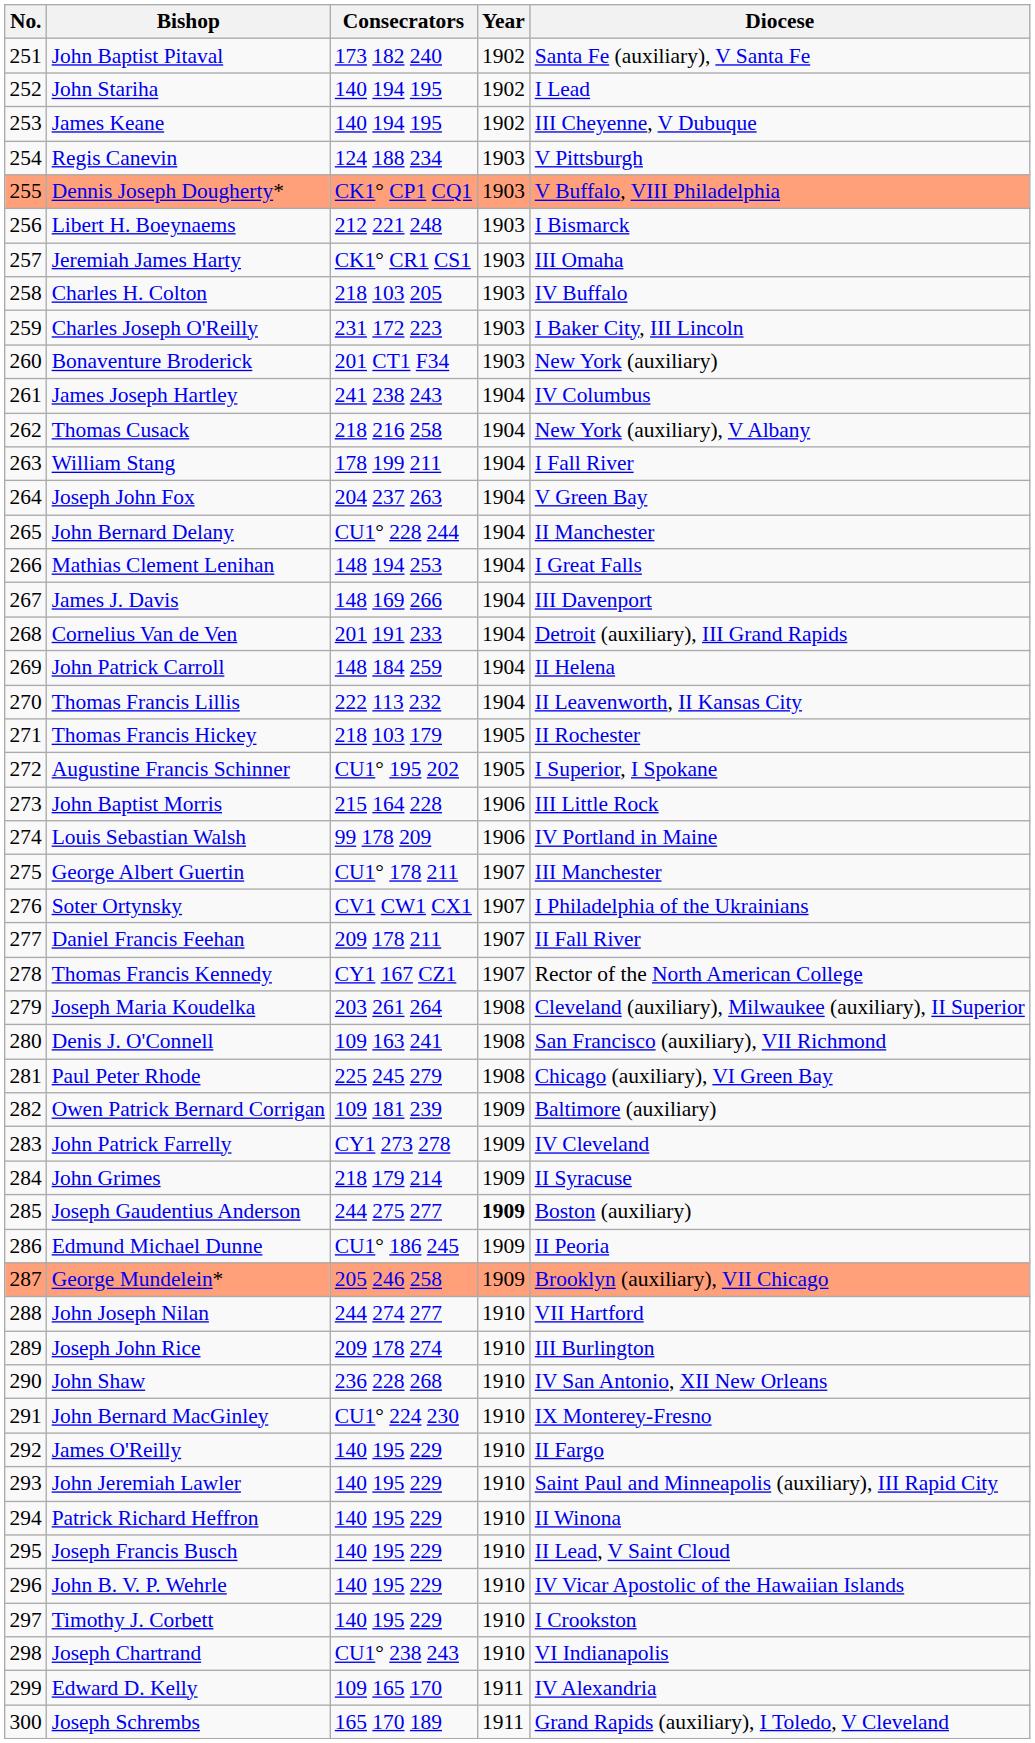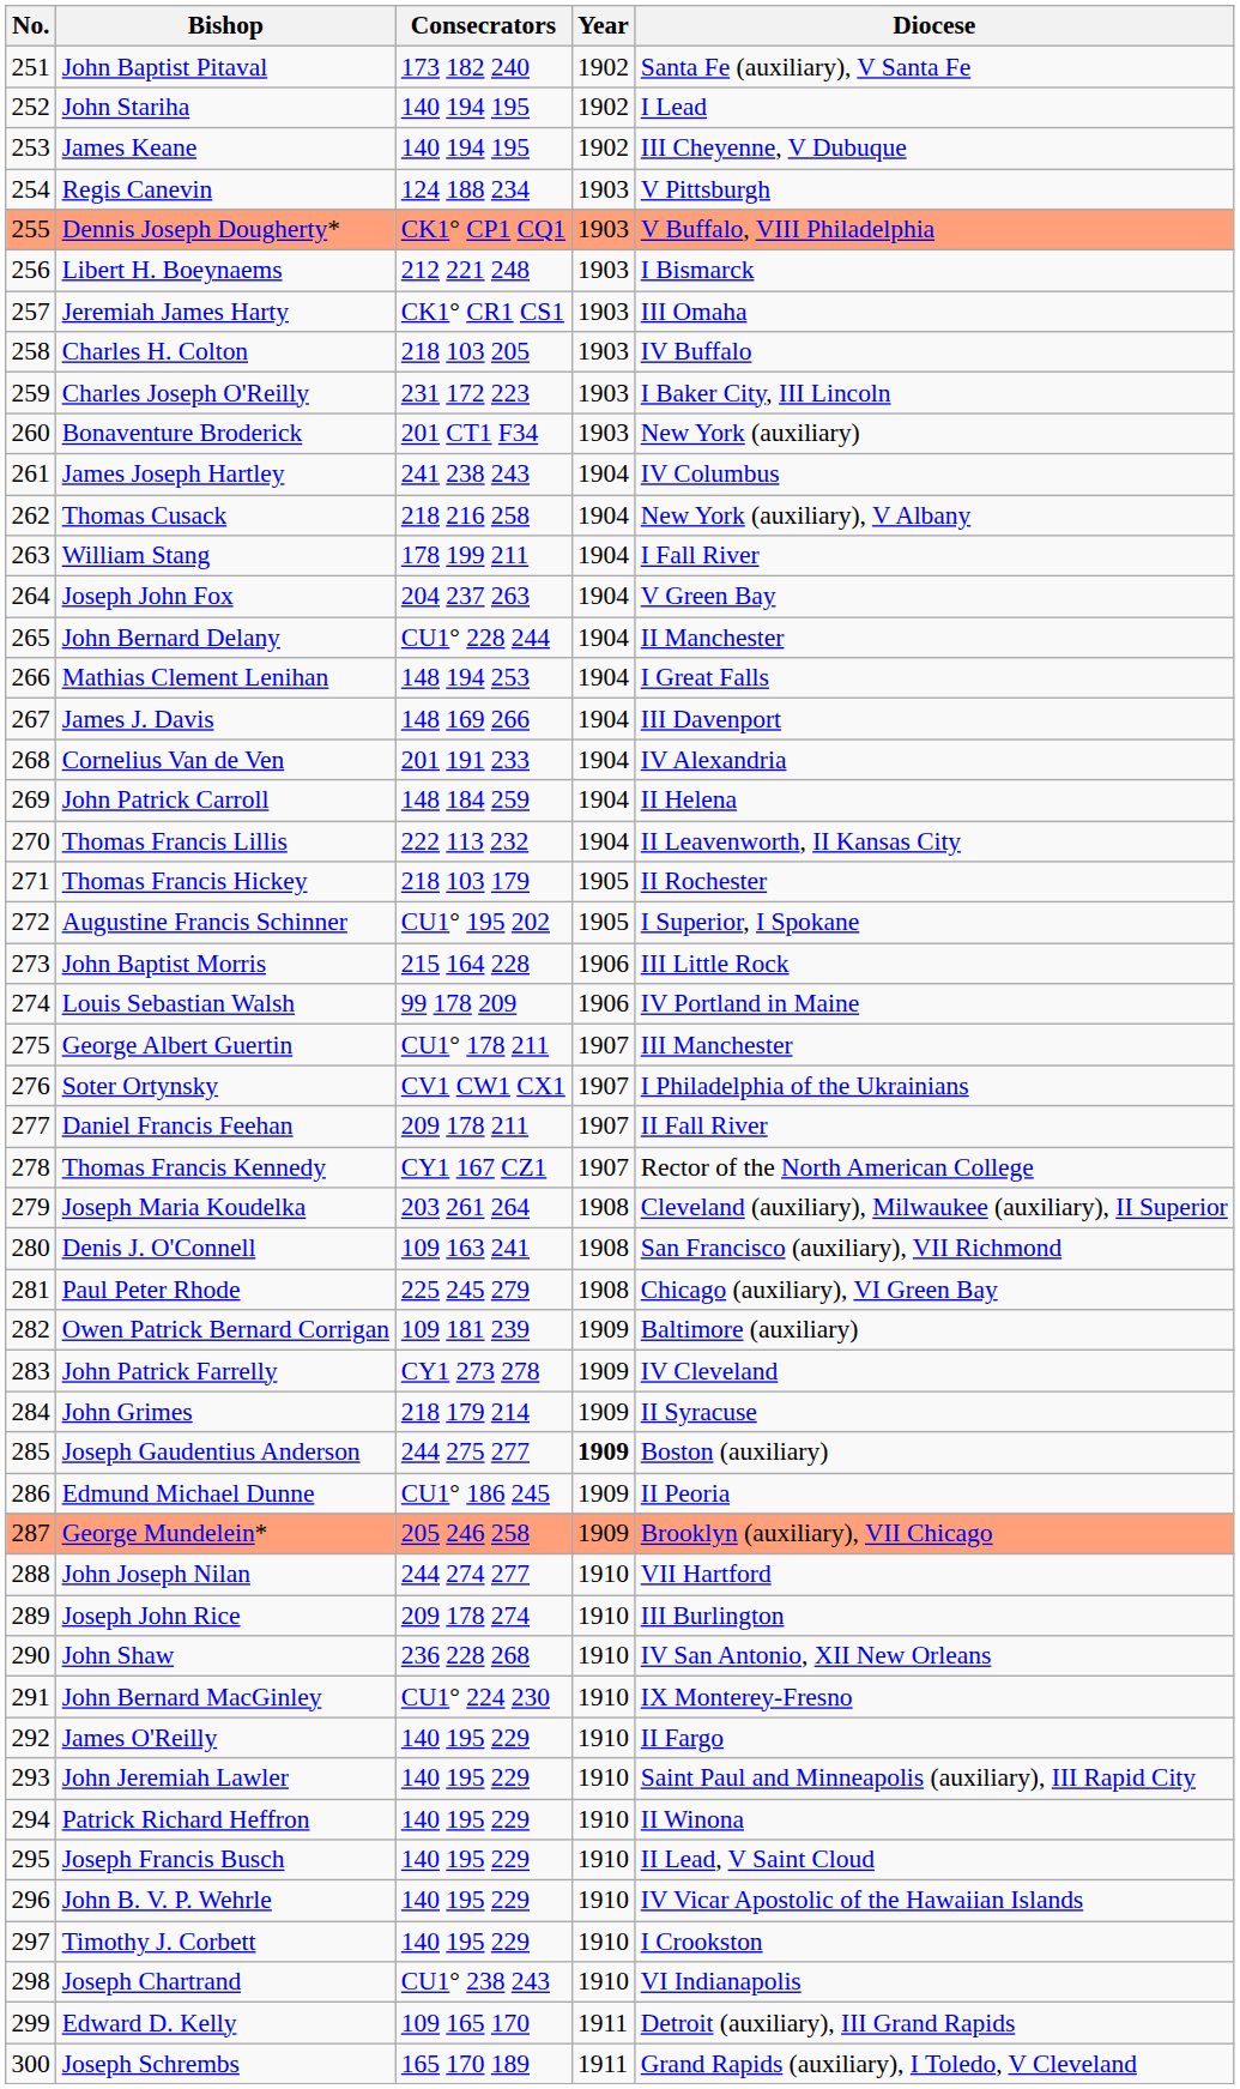Cornelius Van de Ven | Diocese: Detroit (auxiliary), III Grand Rapids -> IV Alexandria
Edward D. Kelly | Diocese: IV Alexandria -> Detroit (auxiliary), III Grand Rapids
